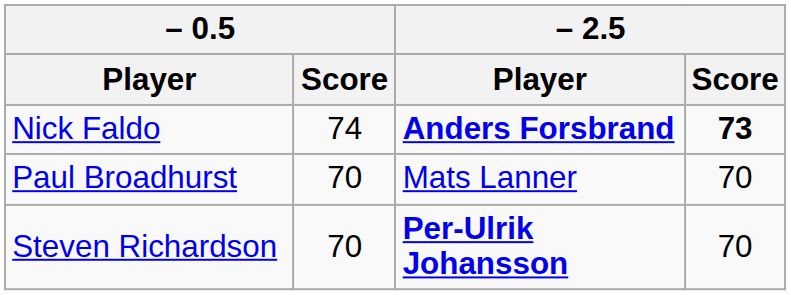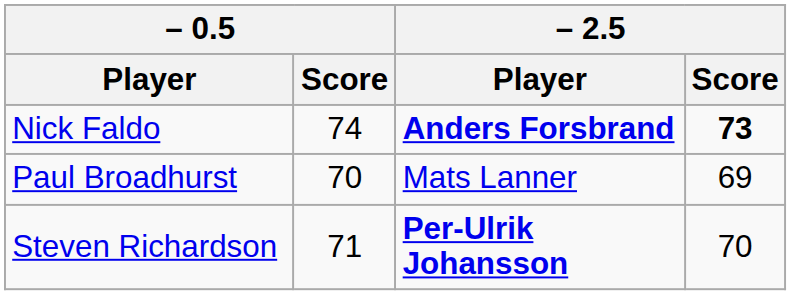Paul Broadhurst | – 2.5 / Score: 70 -> 69
Steven Richardson | – 0.5 / Score: 70 -> 71
